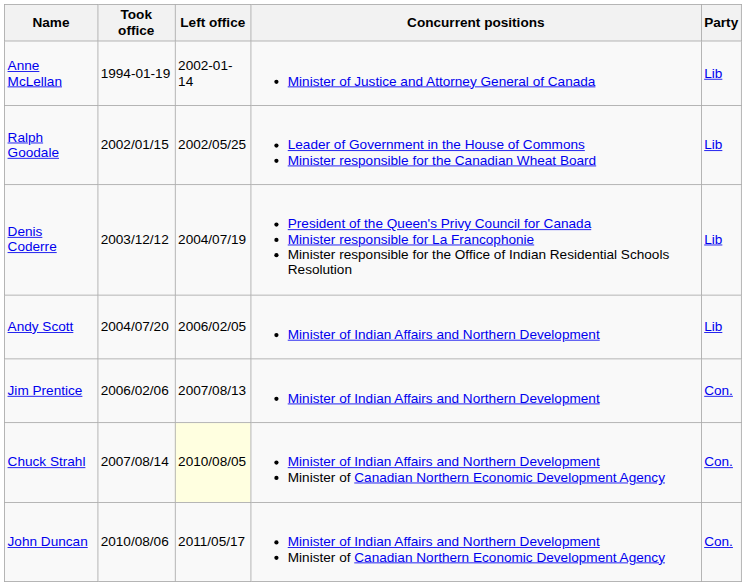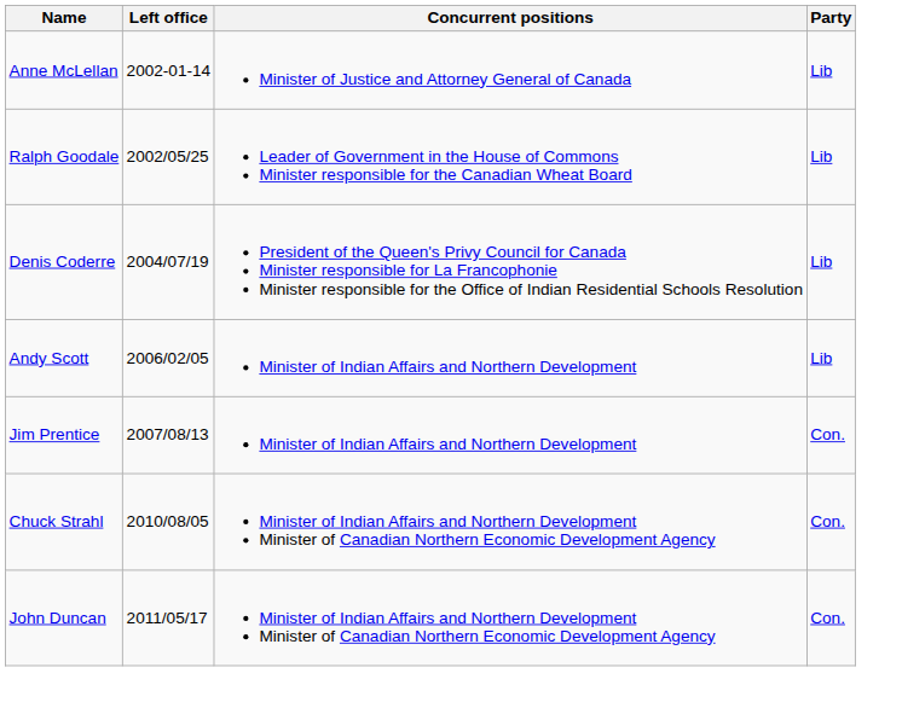- column: Took office | 1994-01-19 | 2002/01/15 | 2003/12/12 | 2004/07/20 | 2006/02/06 | 2007/08/14 | 2010/08/06
Chuck Strahl | Left office: lightyellow background -> no background
